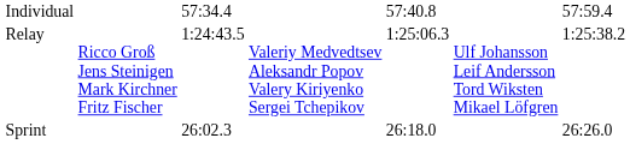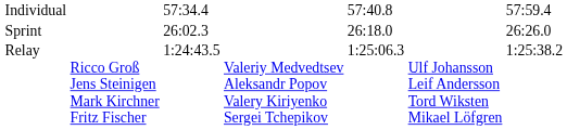rows swapped: Sprint <-> Relay
